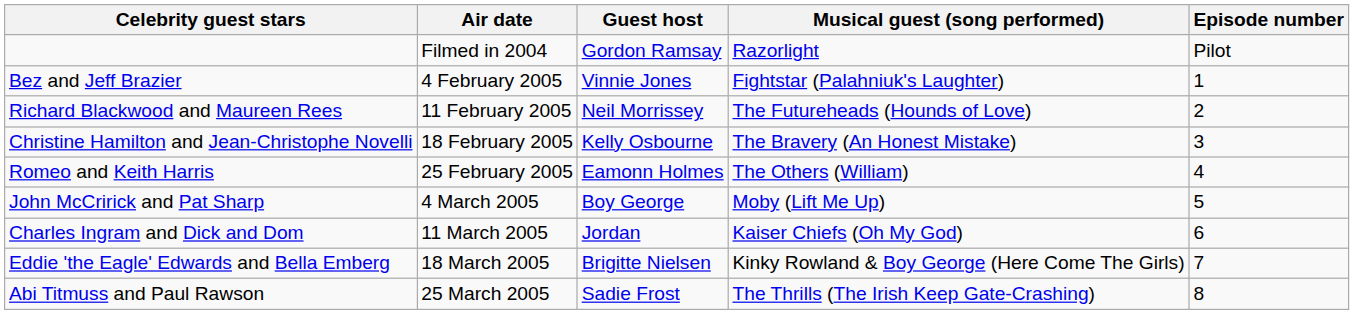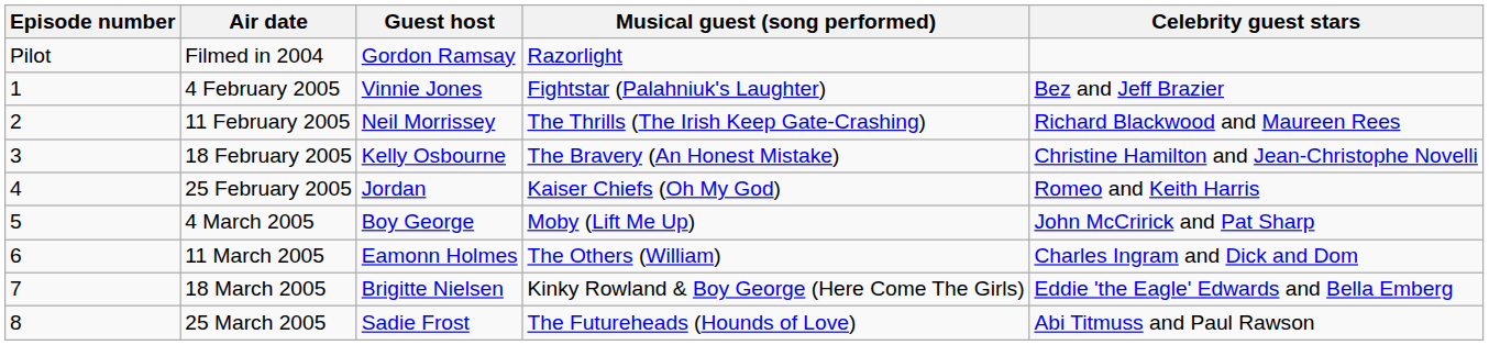columns swapped: Episode number <-> Celebrity guest stars
11 February 2005 | Musical guest (song performed): The Futureheads (Hounds of Love) -> The Thrills (The Irish Keep Gate-Crashing)
25 February 2005 | Guest host: Eamonn Holmes -> Jordan
25 February 2005 | Musical guest (song performed): The Others (William) -> Kaiser Chiefs (Oh My God)
11 March 2005 | Guest host: Jordan -> Eamonn Holmes
11 March 2005 | Musical guest (song performed): Kaiser Chiefs (Oh My God) -> The Others (William)
25 March 2005 | Musical guest (song performed): The Thrills (The Irish Keep Gate-Crashing) -> The Futureheads (Hounds of Love)
